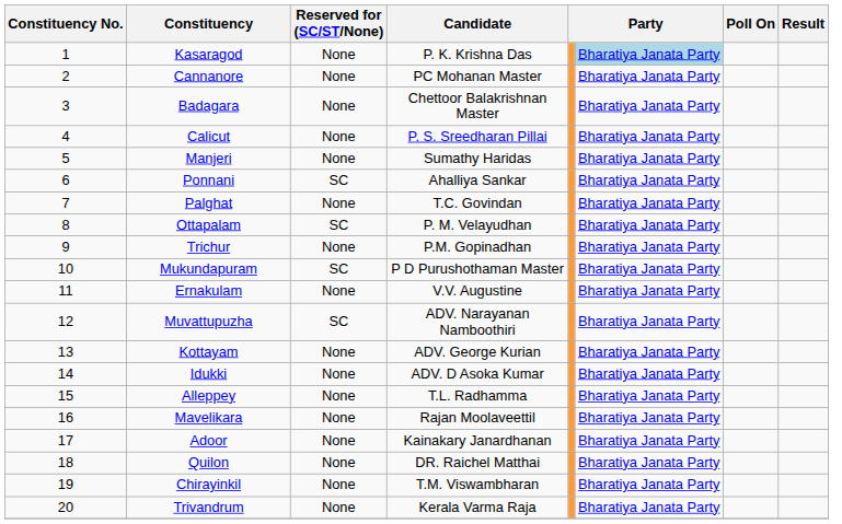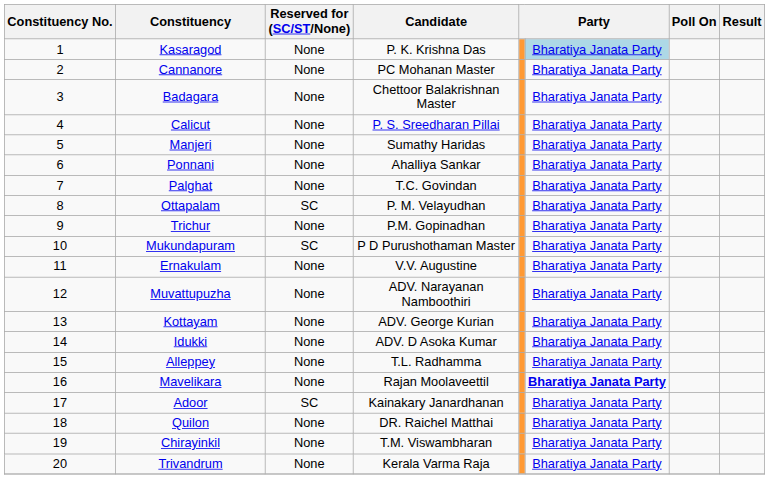Ponnani | Reserved for (SC/ST/None): SC -> None
Muvattupuzha | Reserved for (SC/ST/None): SC -> None
Mavelikara | column 6: normal -> bold
Adoor | Reserved for (SC/ST/None): None -> SC
